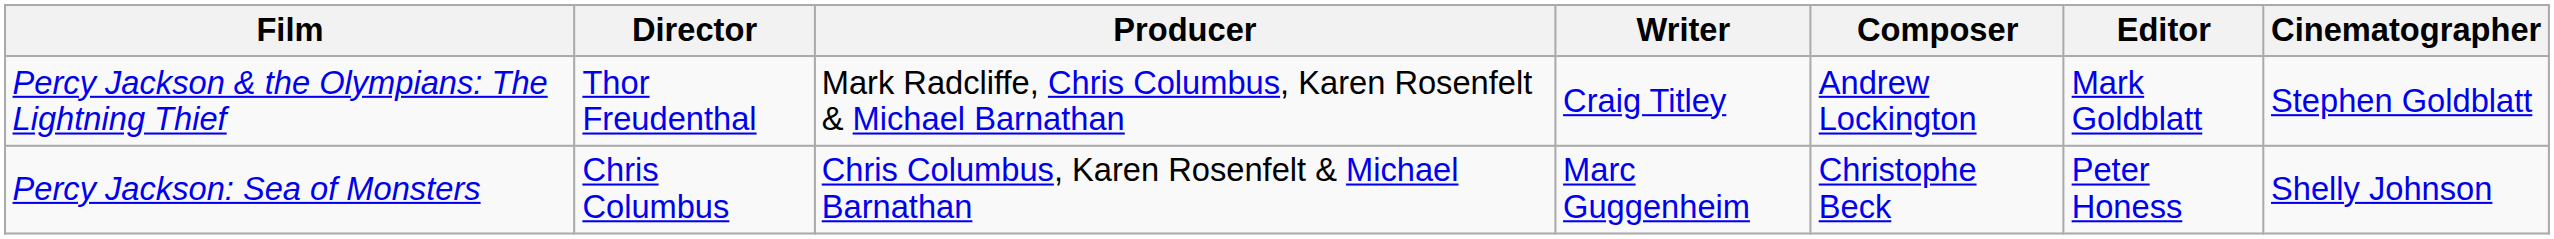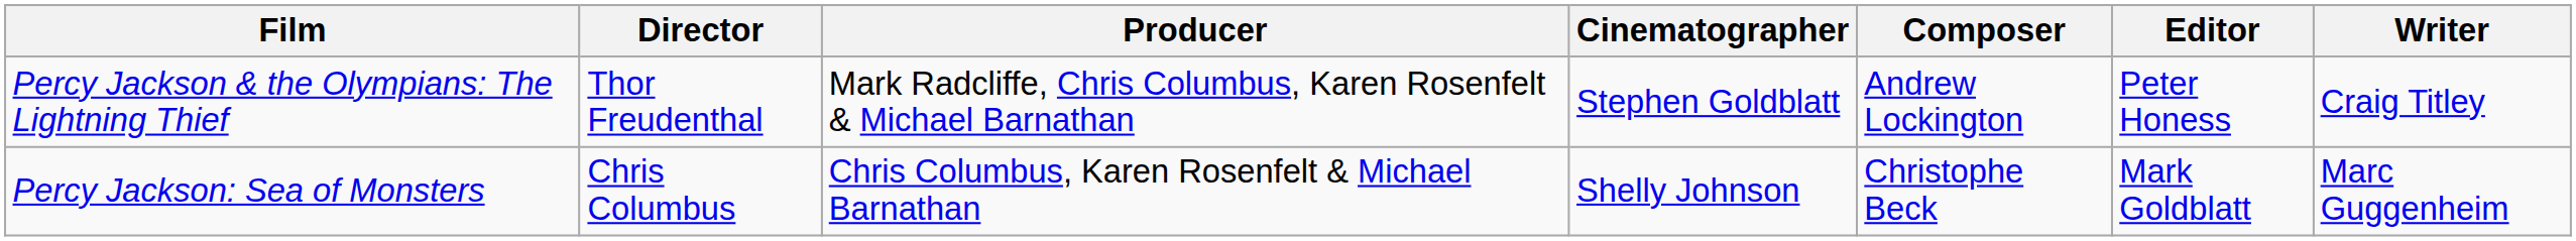columns swapped: Writer <-> Cinematographer
Percy Jackson & the Olympians: The Lightning Thief | Editor: Mark Goldblatt -> Peter Honess
Percy Jackson: Sea of Monsters | Editor: Peter Honess -> Mark Goldblatt
